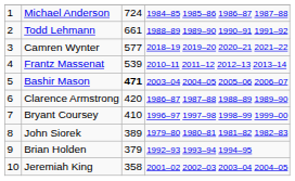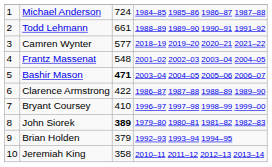Frantz Massenat | column 3: 539 -> 548
Frantz Massenat | column 4: 2010–11 2011–12 2012–13 2013–14 -> 2001–02 2002–03 2003–04 2004–05
Clarence Armstrong | column 3: 420 -> 422
John Siorek | column 3: normal -> bold
Jeremiah King | column 4: 2001–02 2002–03 2003–04 2004–05 -> 2010–11 2011–12 2012–13 2013–14
